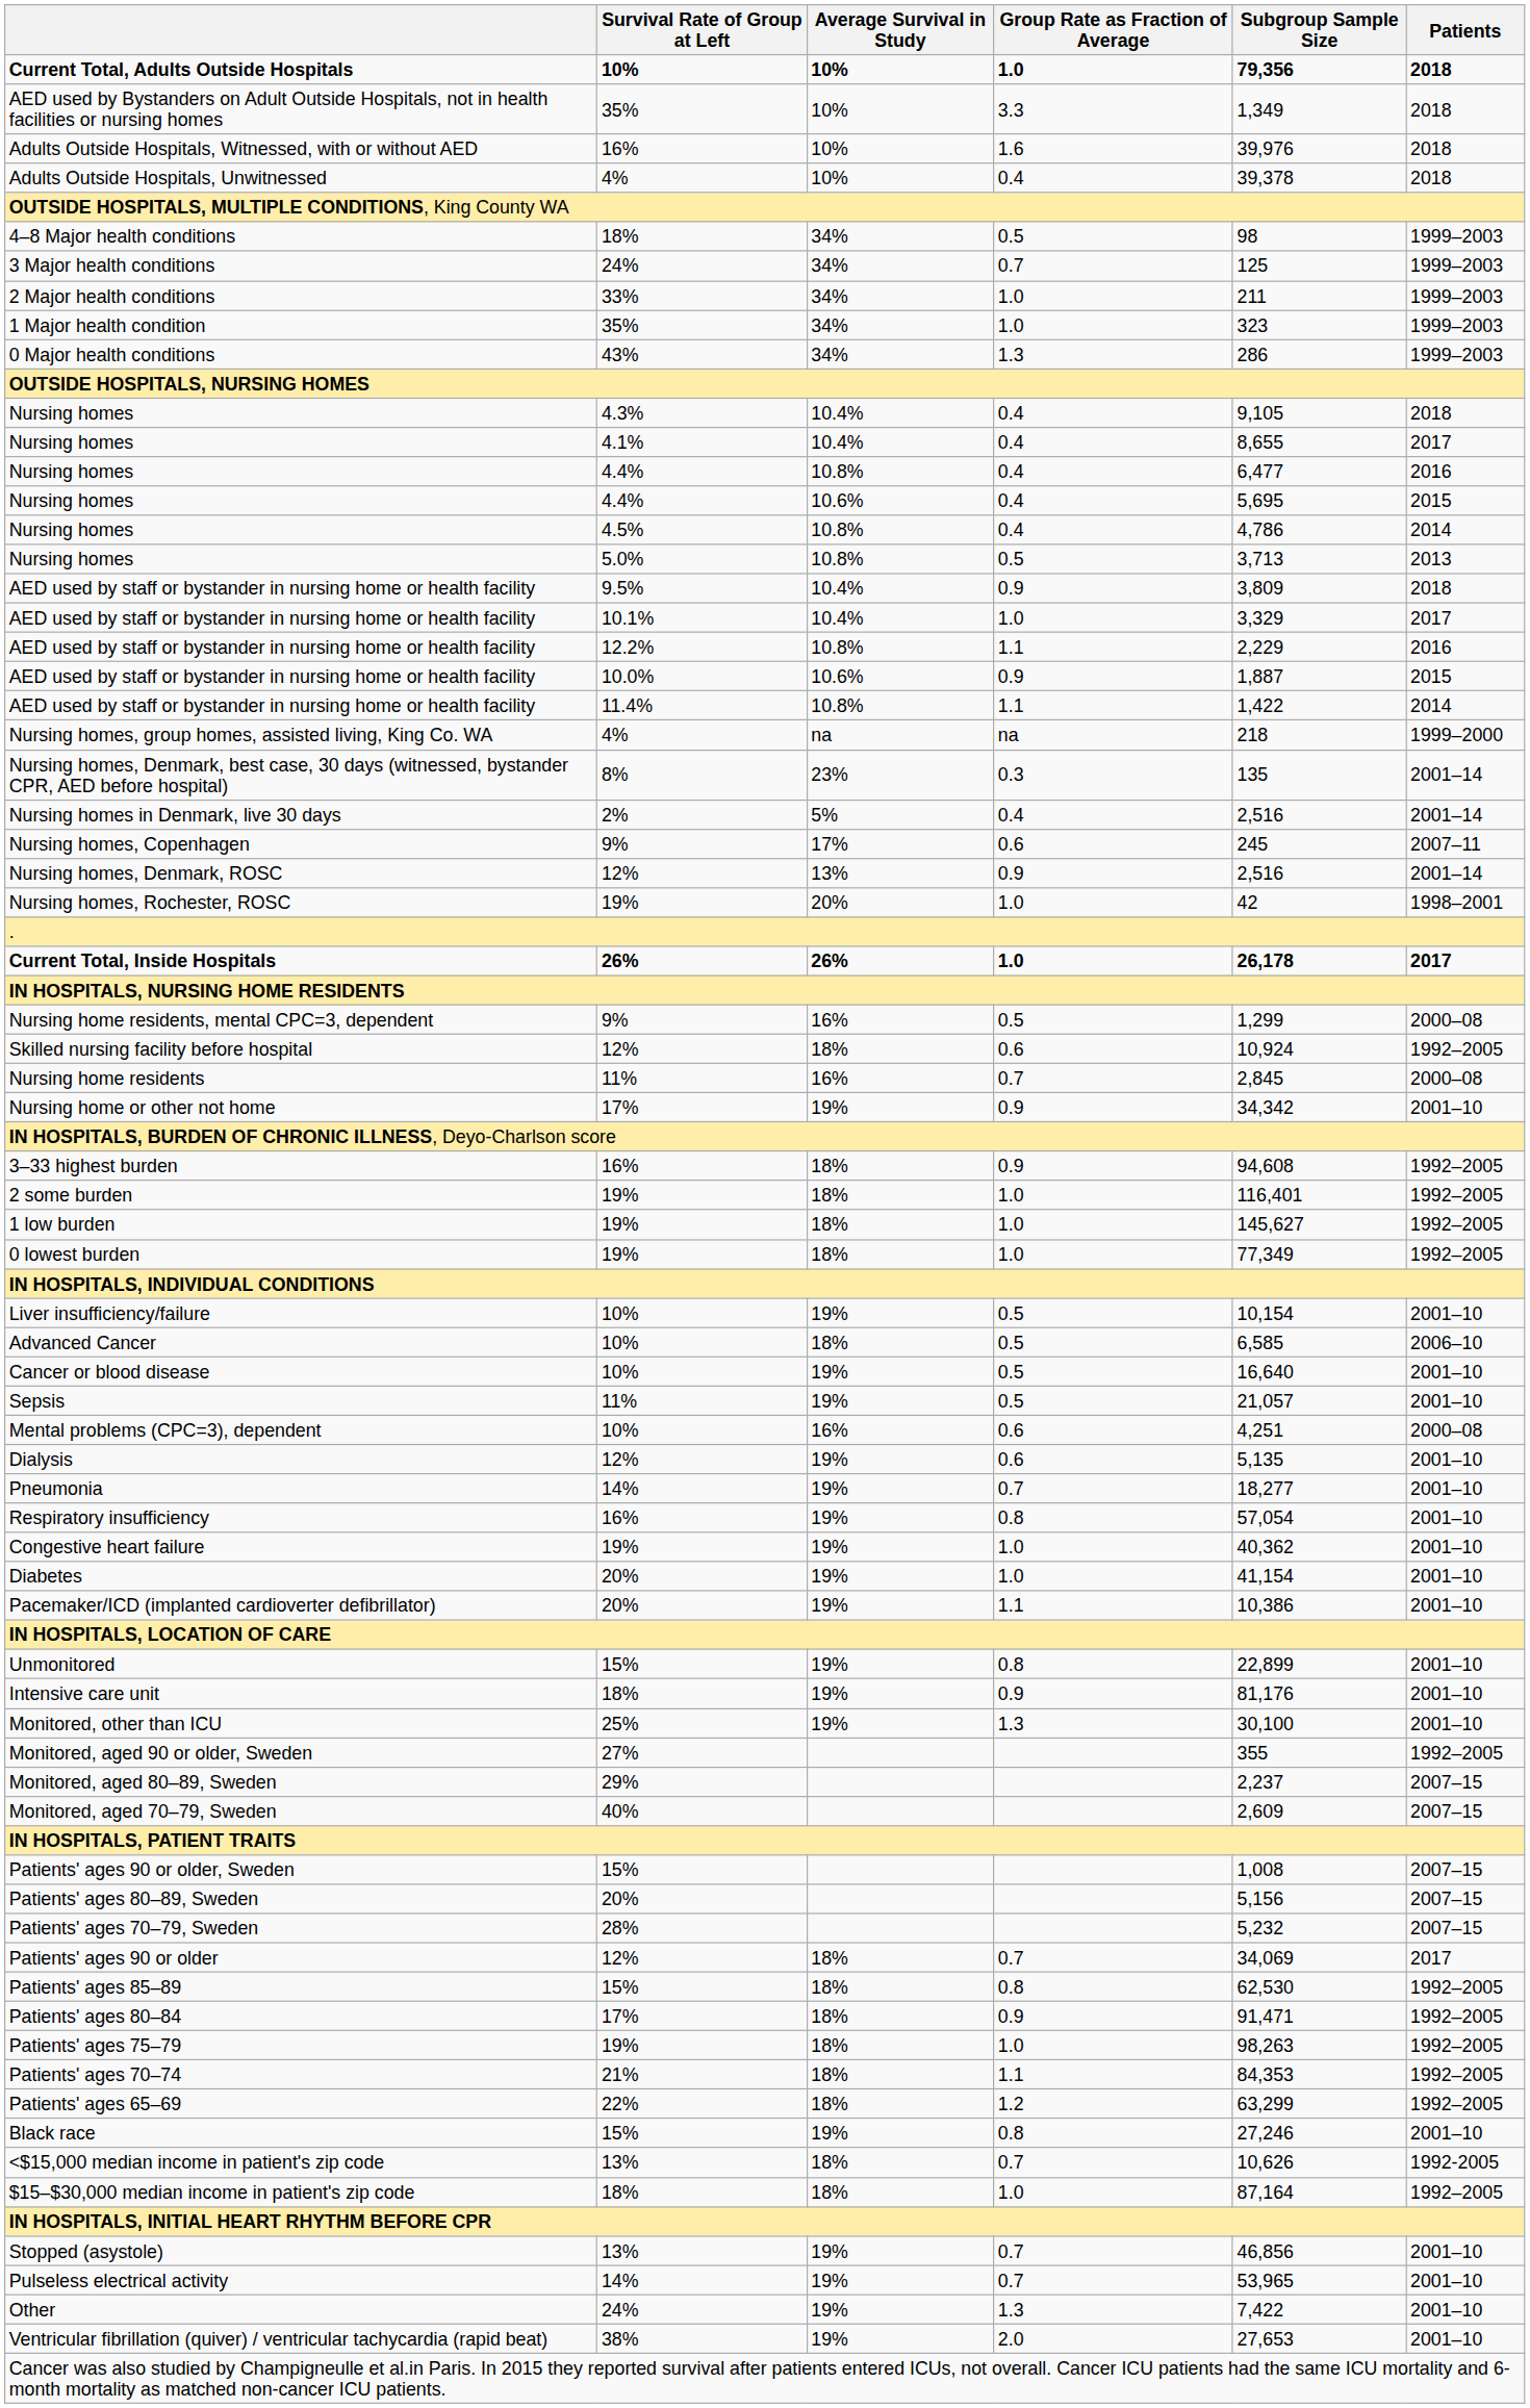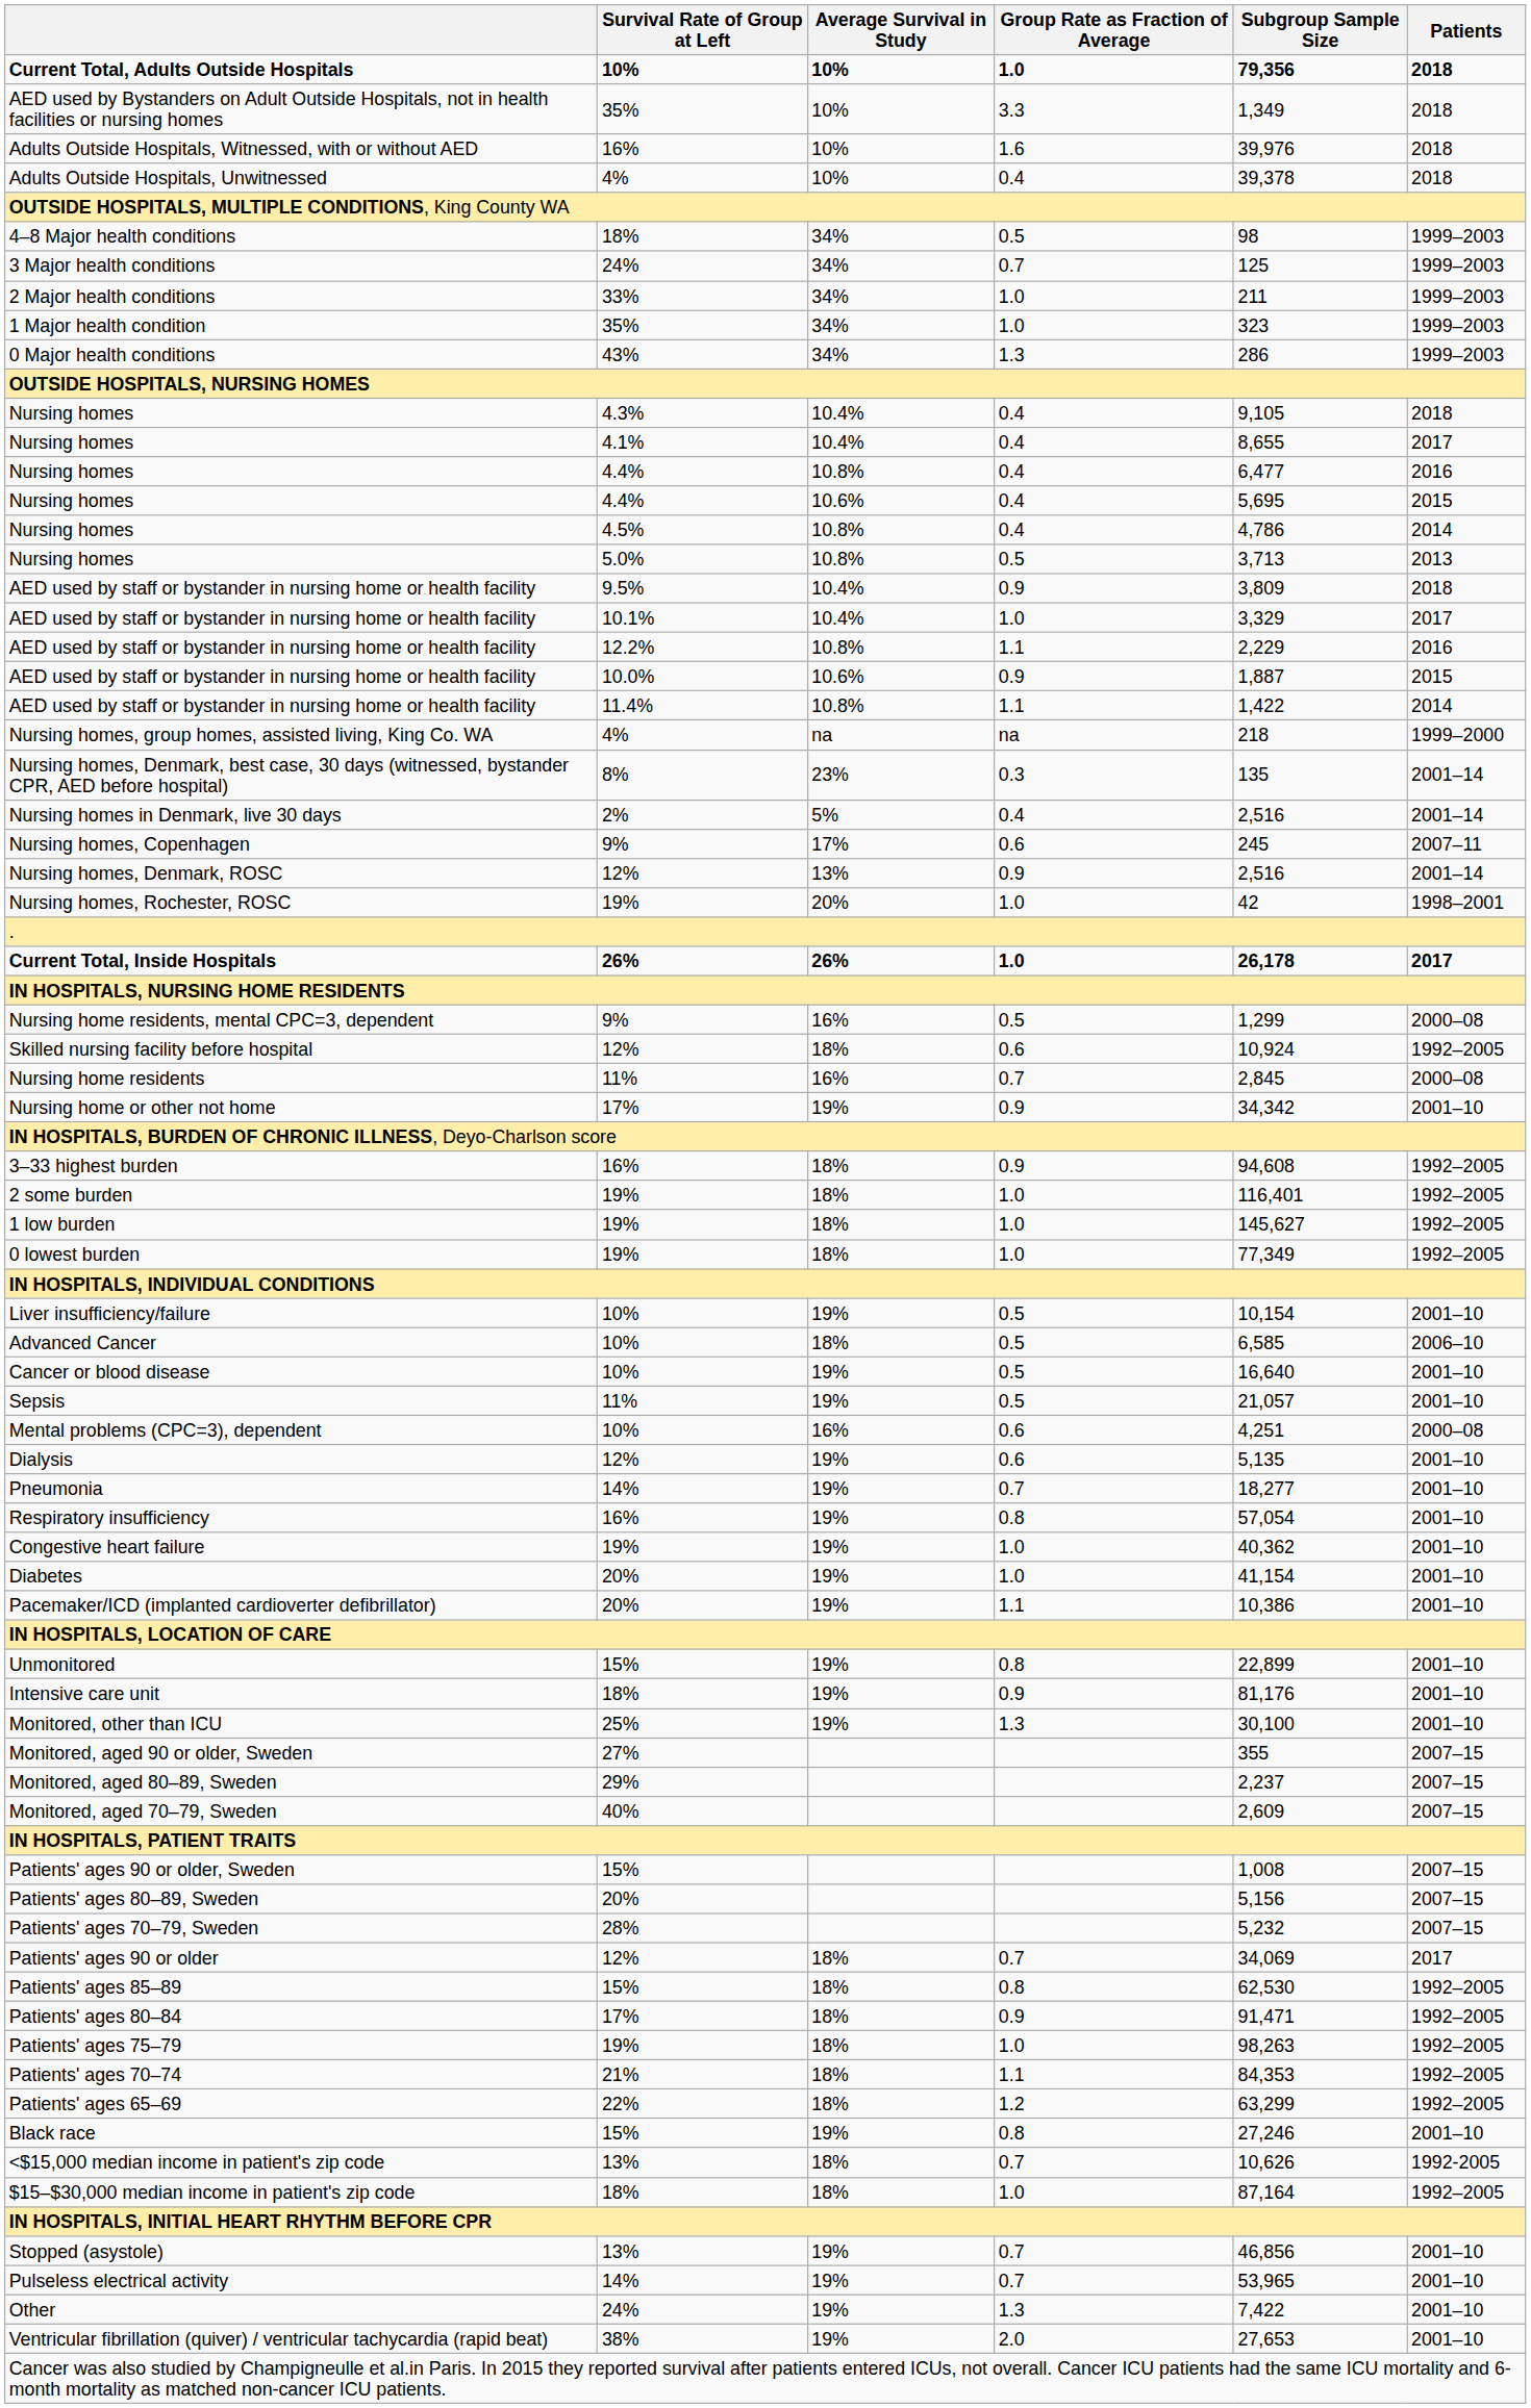Monitored, aged 90 or older, Sweden | Patients: 1992–2005 -> 2007–15
